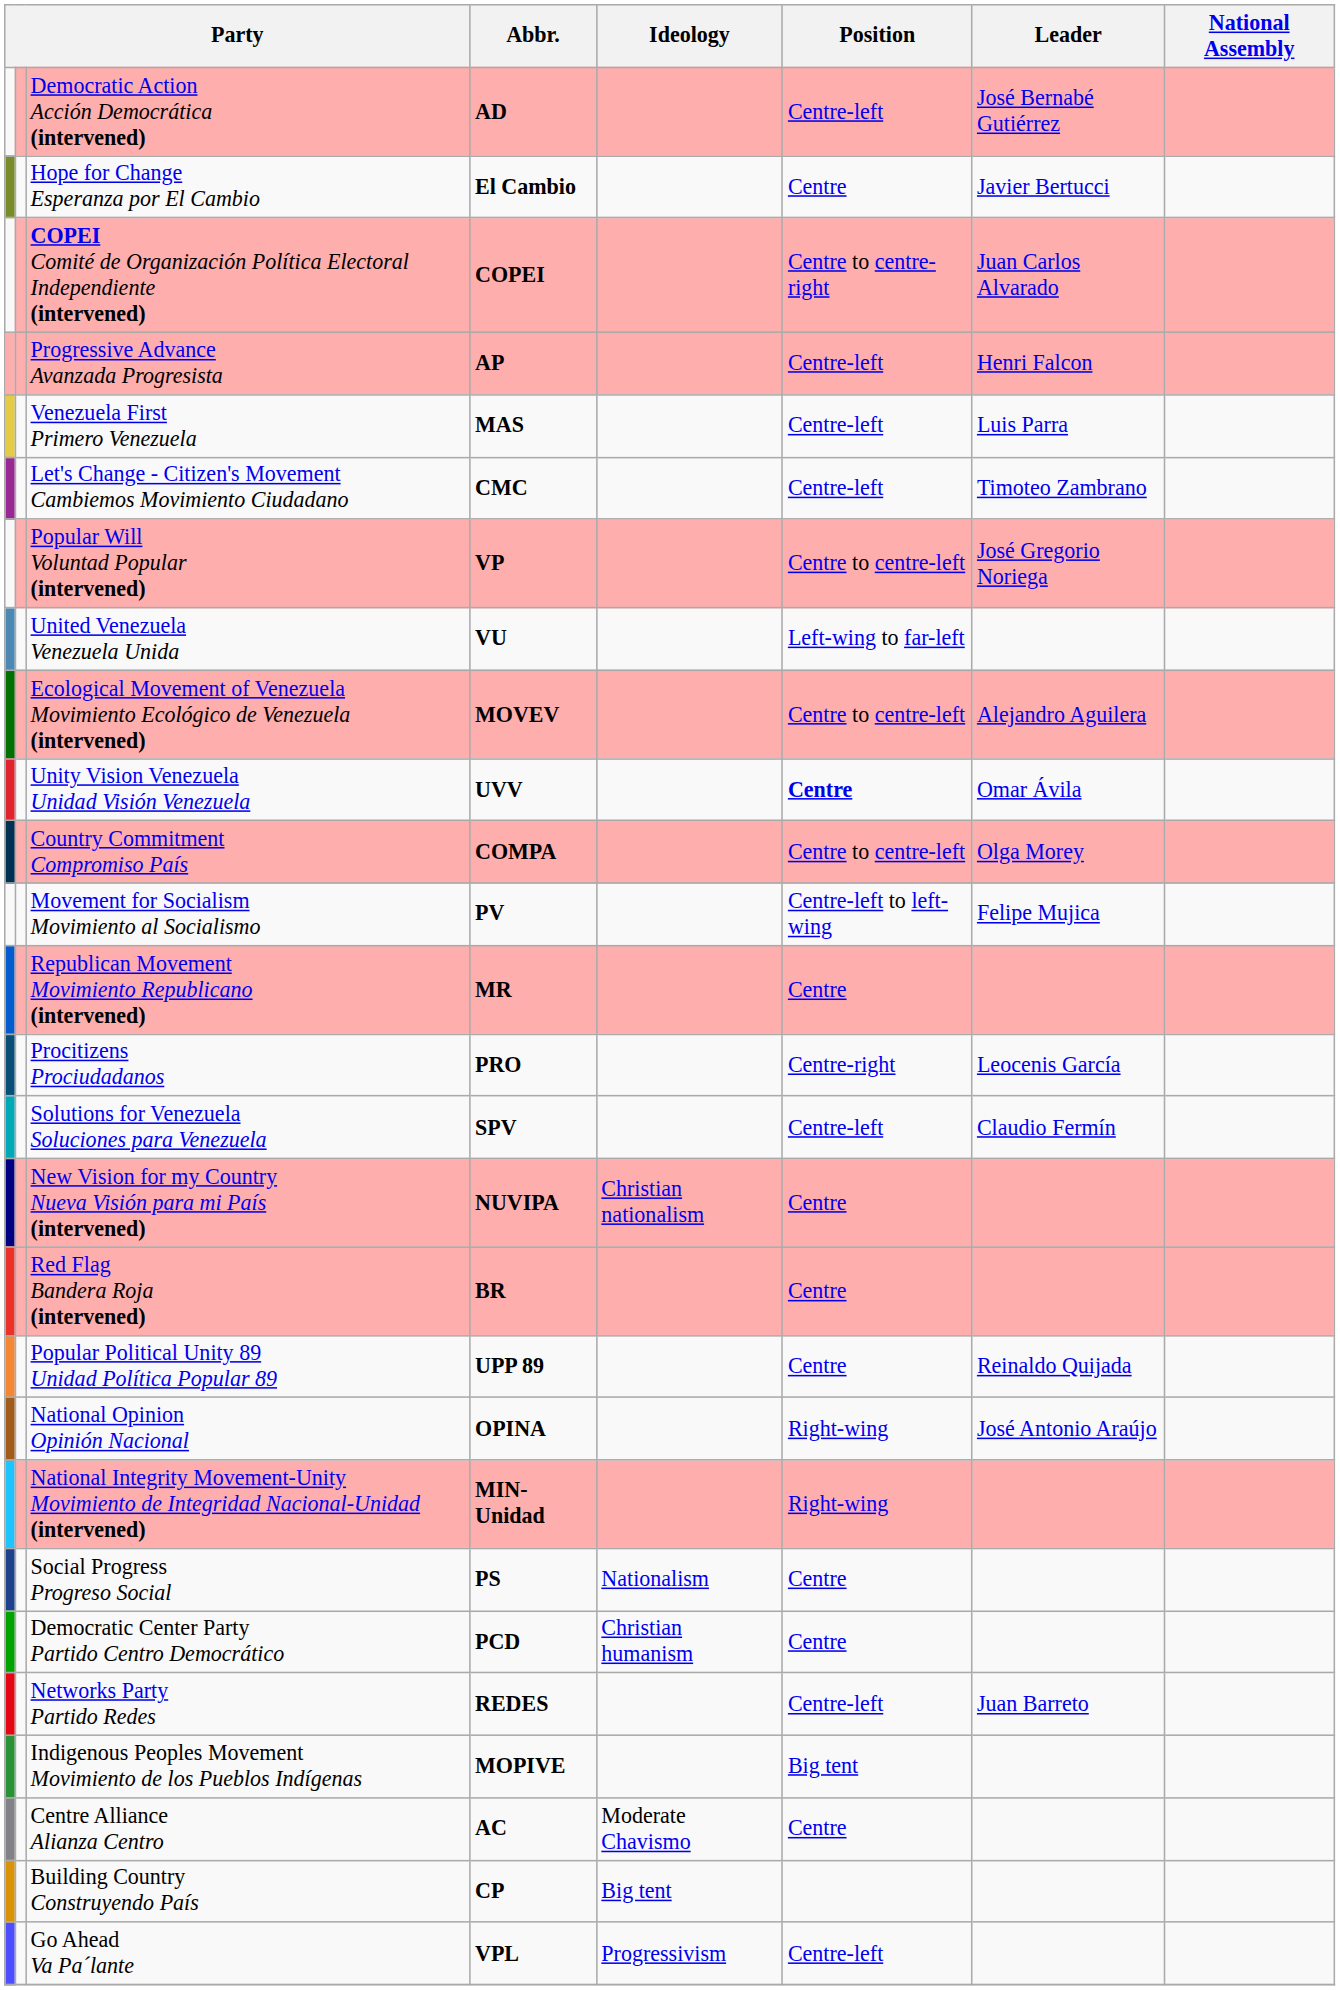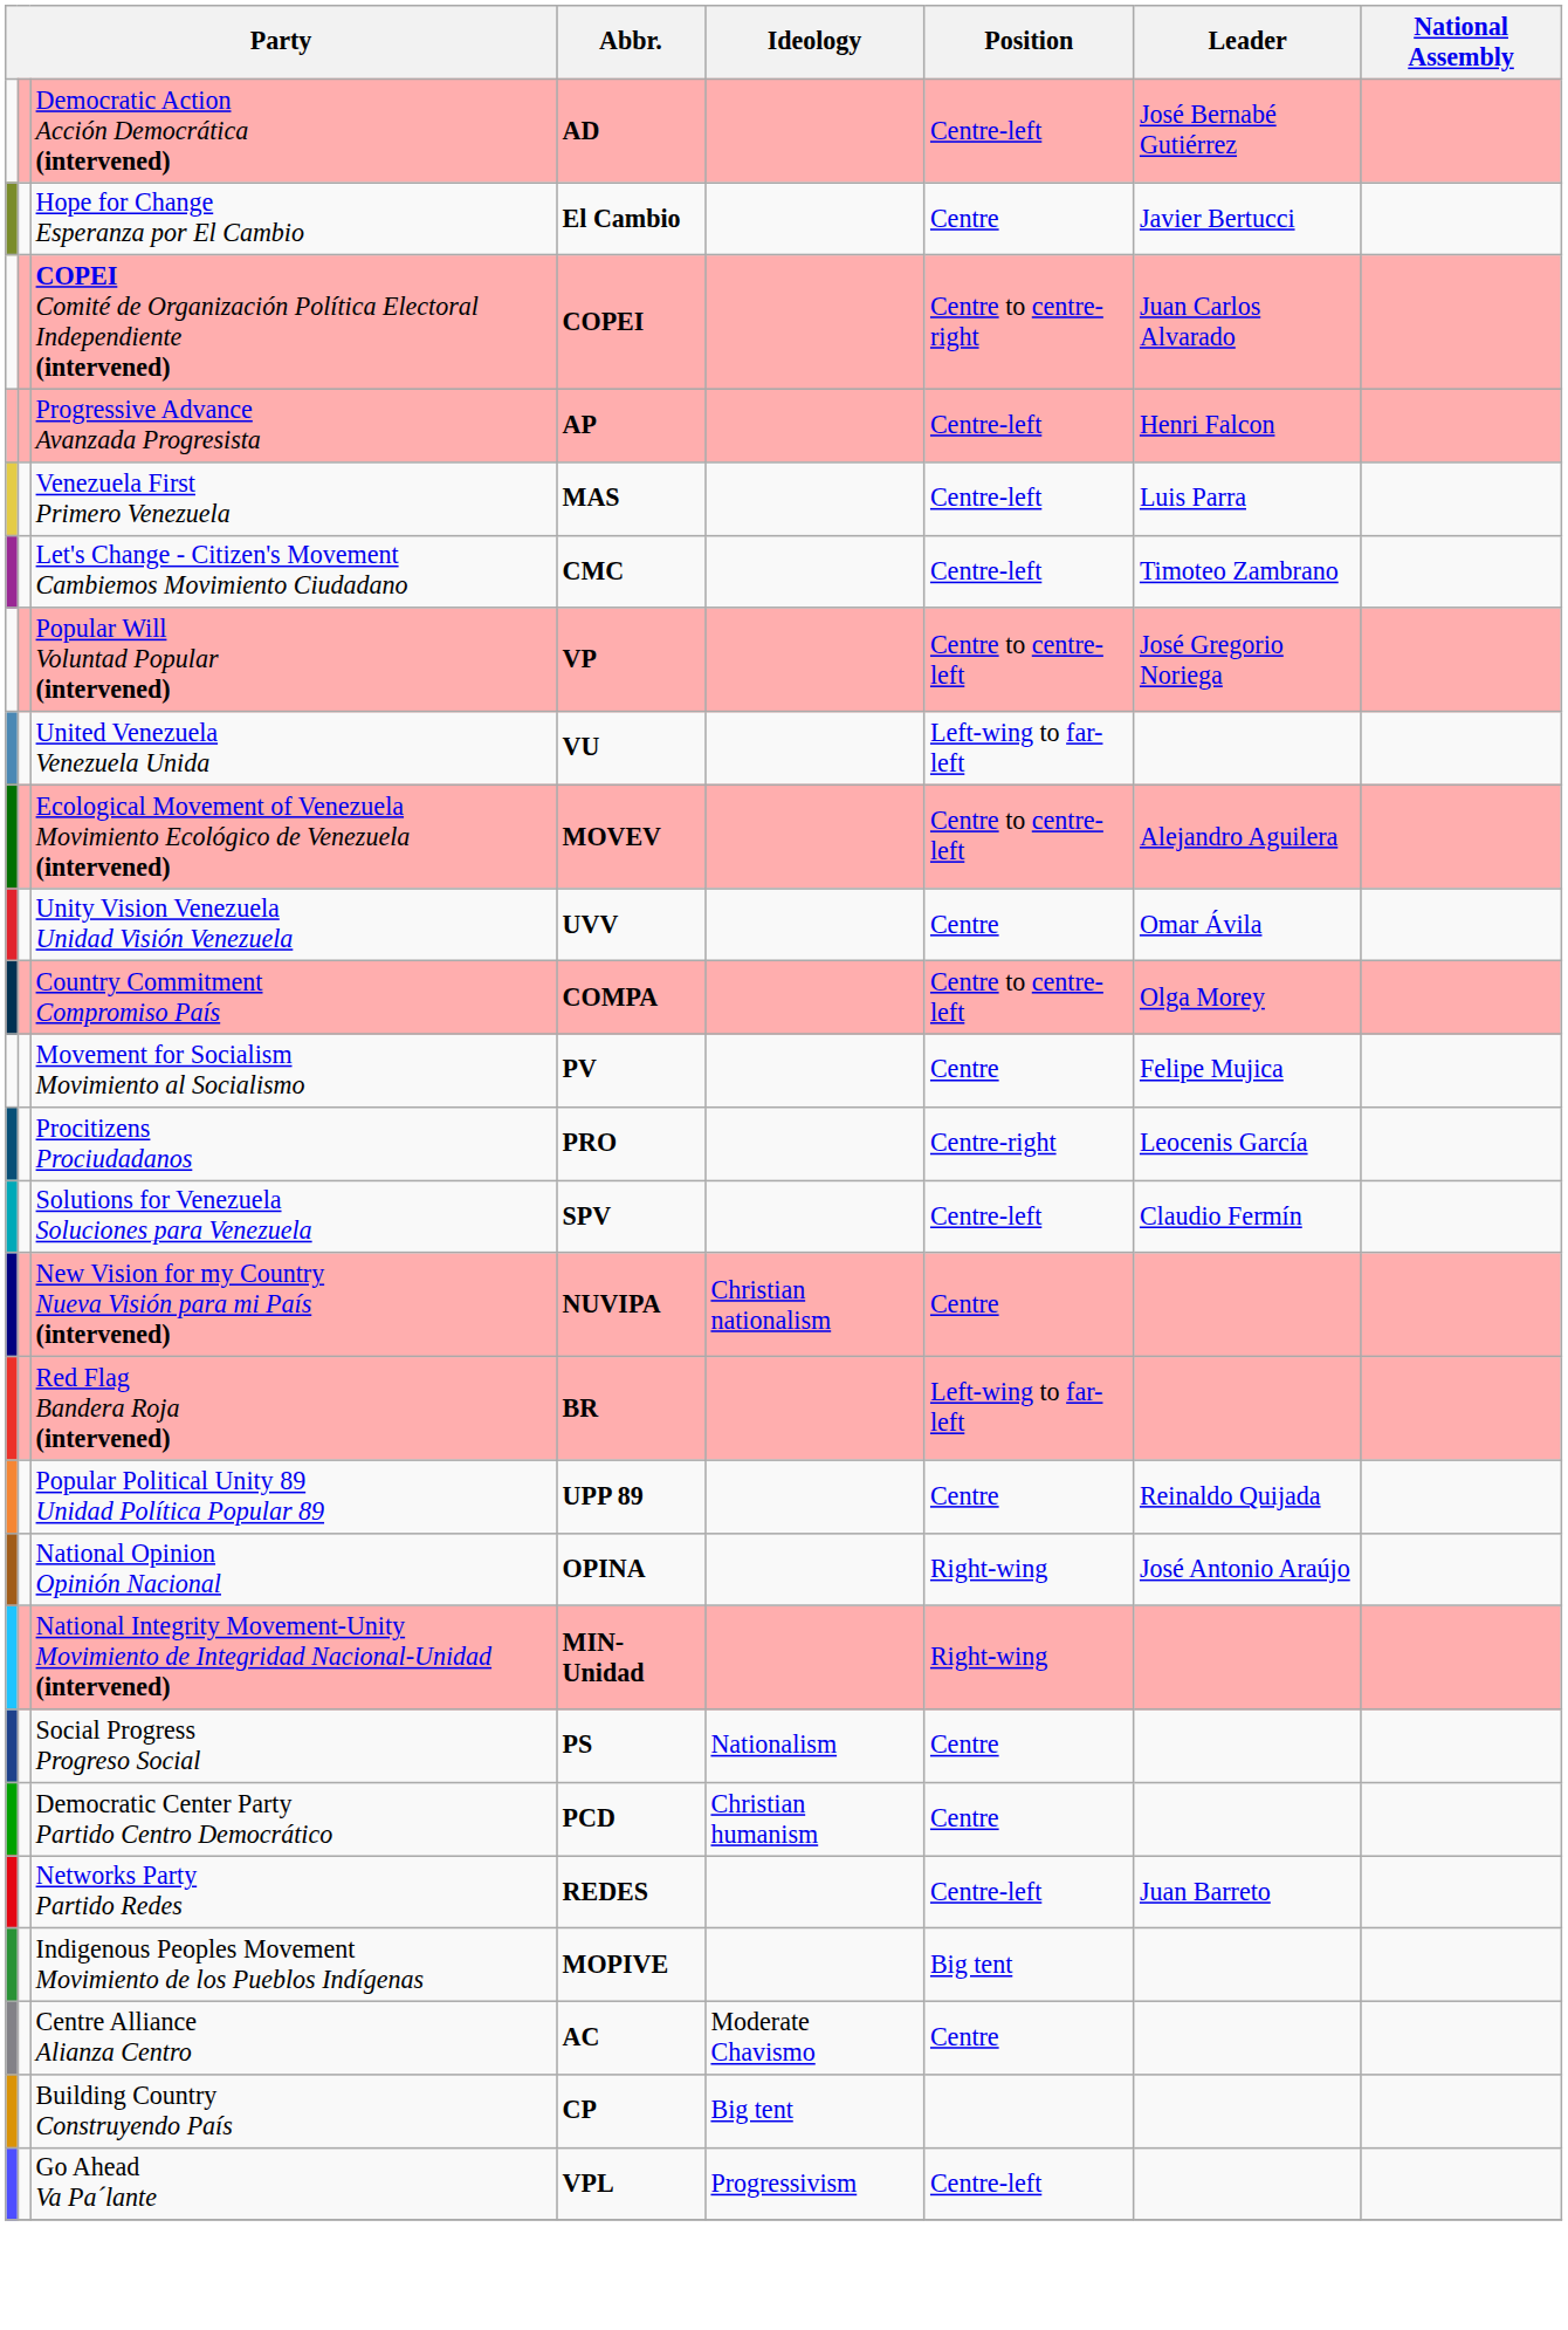Unity Vision Venezuela Unidad Visión Venezuela | Position: bold -> normal
Movement for Socialism Movimiento al Socialismo | Position: Centre-left to left-wing -> Centre
- row: Republican Movement Movimiento Republicano (intervened) | MR | Centre
Red Flag Bandera Roja (intervened) | Position: Centre -> Left-wing to far-left
